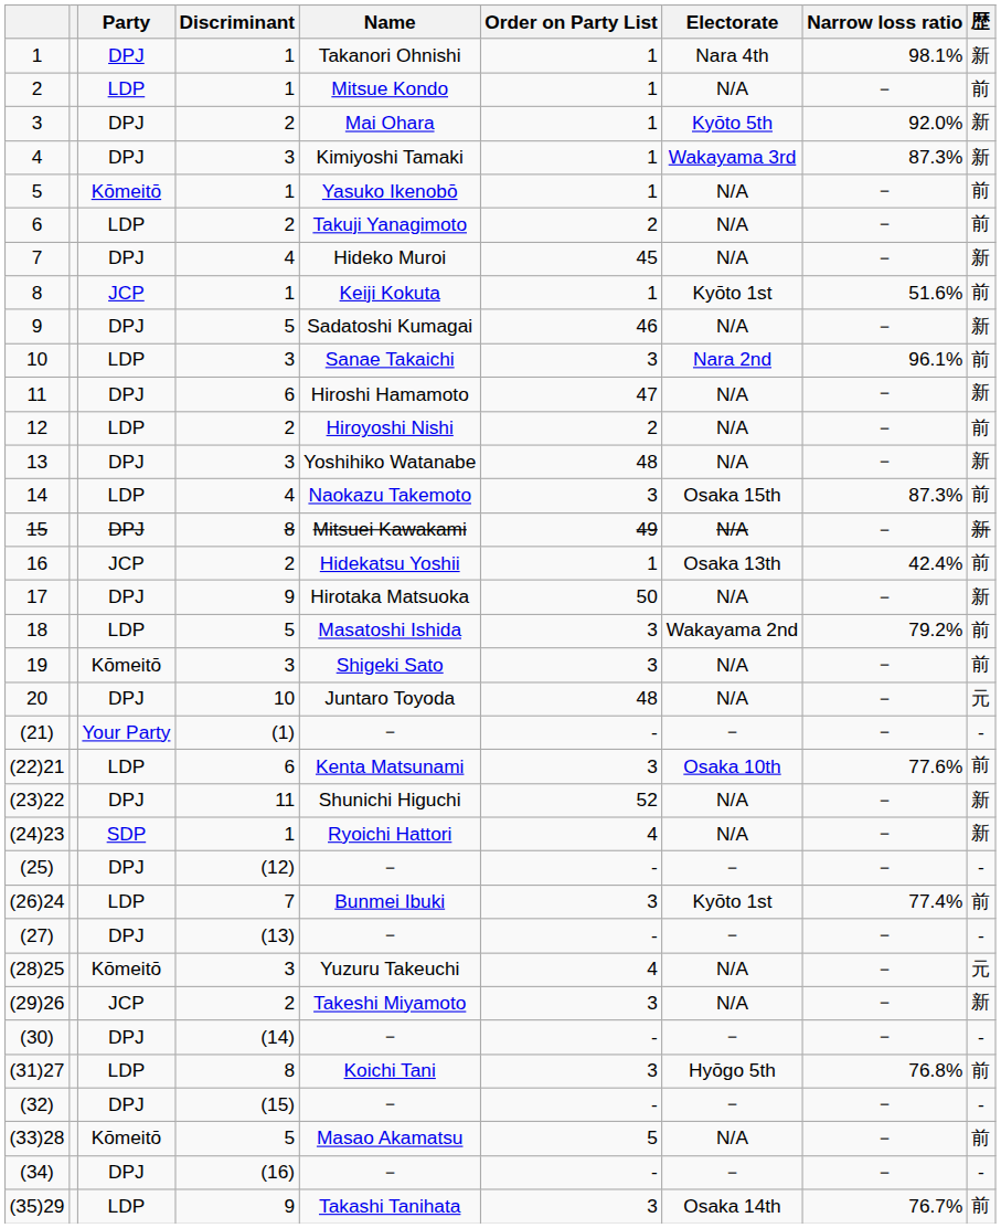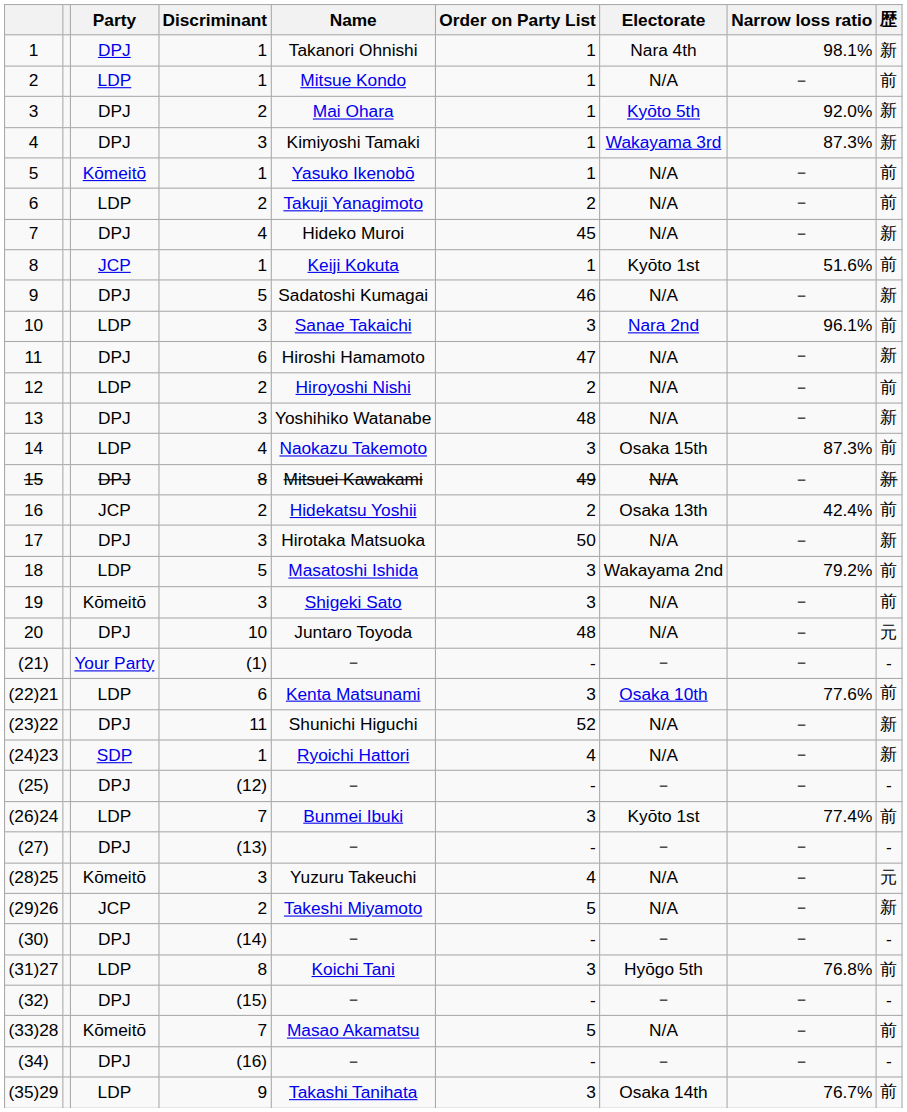16 | Order on Party List: 1 -> 2
17 | Discriminant: 9 -> 3
(29)26 | Order on Party List: 3 -> 5
(33)28 | Discriminant: 5 -> 7
